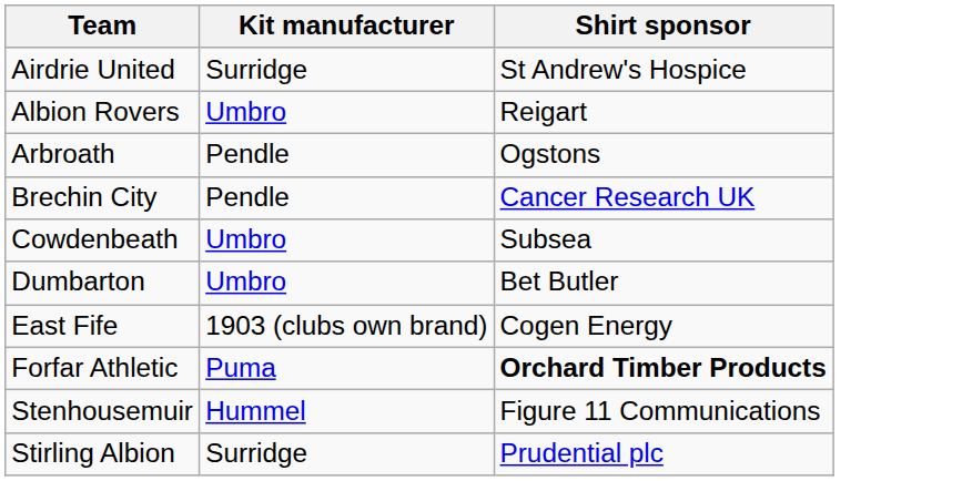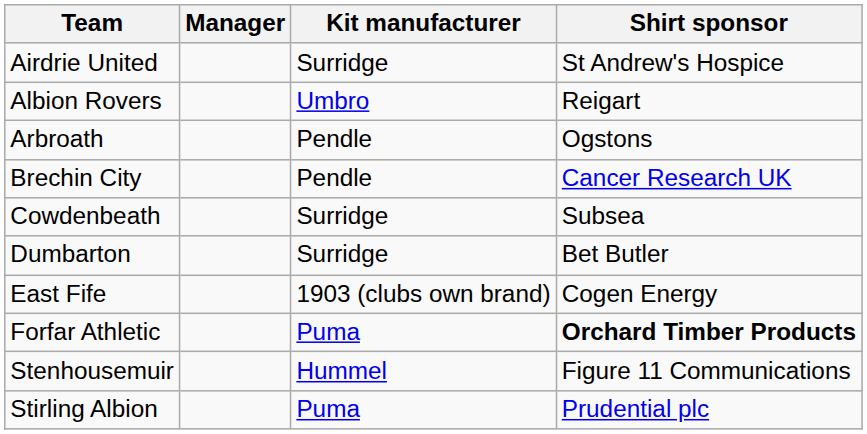+ column: Manager
Cowdenbeath | Kit manufacturer: Umbro -> Surridge
Dumbarton | Kit manufacturer: Umbro -> Surridge
Stirling Albion | Kit manufacturer: Surridge -> Puma
